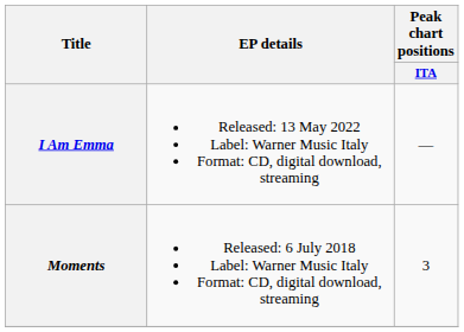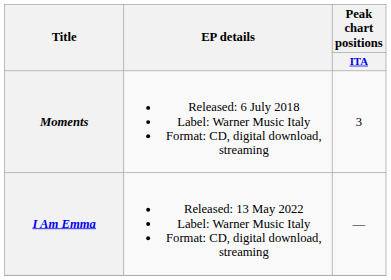rows swapped: Moments <-> I Am Emma
